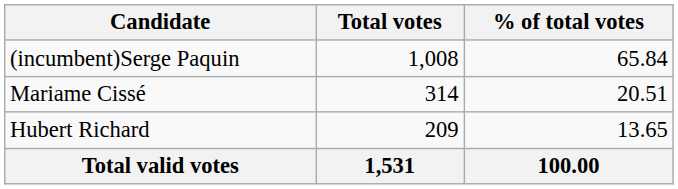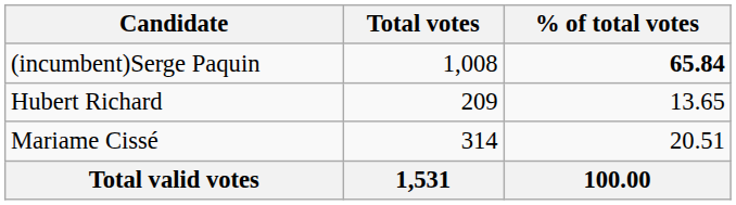(incumbent)Serge Paquin | % of total votes: normal -> bold
rows swapped: Mariame Cissé <-> Hubert Richard
